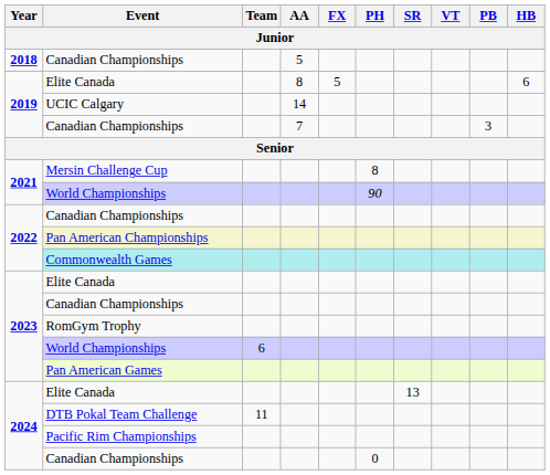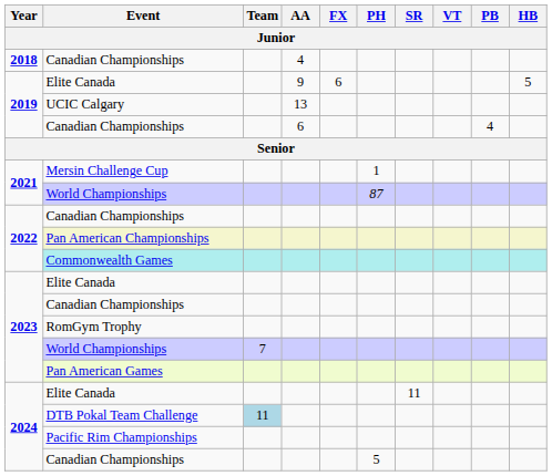2018 / Canadian Championships | AA: 5 -> 4
2019 / Elite Canada | AA: 8 -> 9
2019 / Elite Canada | FX: 5 -> 6
2019 / Elite Canada | HB: 6 -> 5
UCIC Calgary | AA: 14 -> 13
2019 / Canadian Championships | AA: 7 -> 6
2019 / Canadian Championships | PB: 3 -> 4
Mersin Challenge Cup | PH: 8 -> 1
2021 / World Championships | PH: 90 -> 87
2023 / World Championships | Team: 6 -> 7
2024 / Elite Canada | SR: 13 -> 11
DTB Pokal Team Challenge | Team: no background -> lightblue background
2024 / Canadian Championships | PH: 0 -> 5
